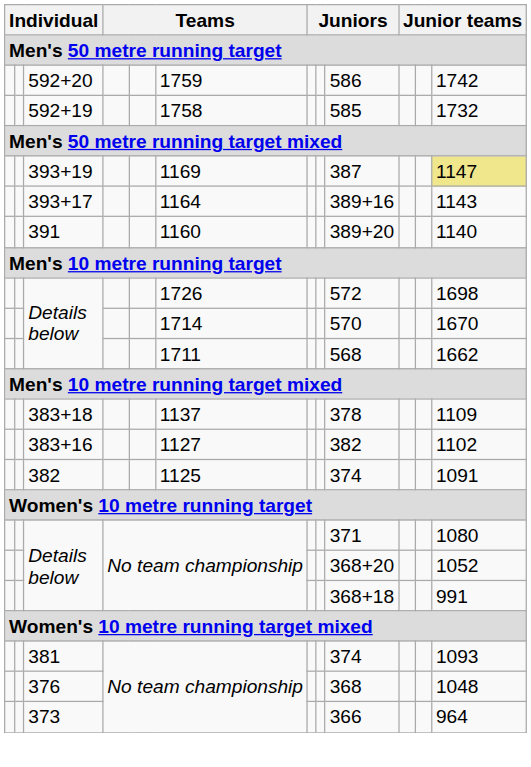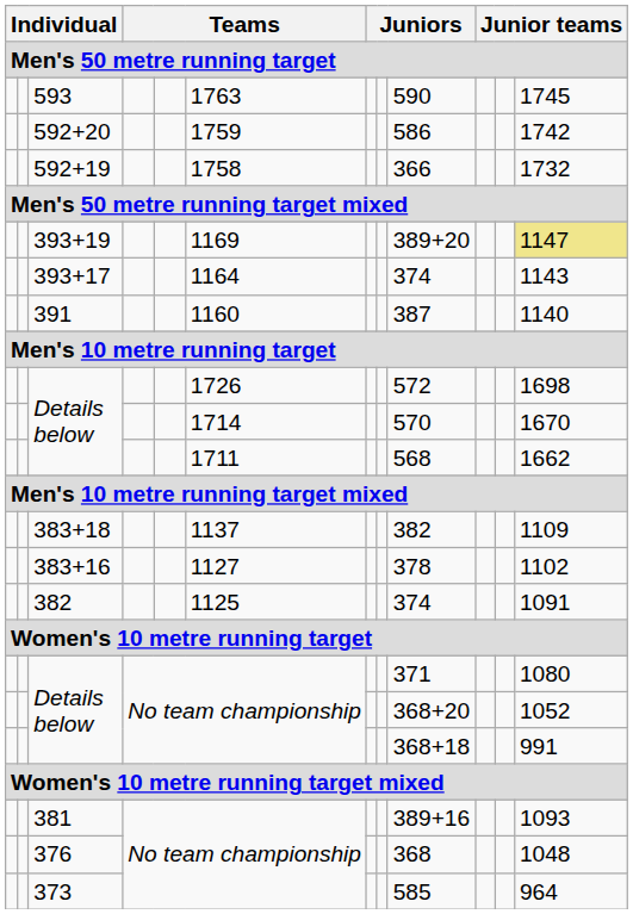+ row: 593 | 1763 | 590 | 1745
592+19 | column 9: 585 -> 366
393+19 | column 9: 387 -> 389+20
393+17 | column 9: 389+16 -> 374
391 | column 9: 389+20 -> 387
383+18 | column 9: 378 -> 382
383+16 | column 9: 382 -> 378
381 | column 9: 374 -> 389+16
373 | column 9: 366 -> 585
